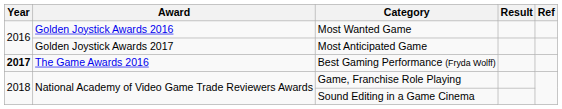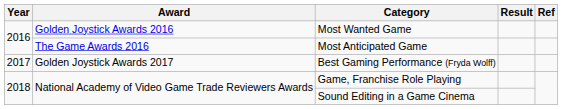Most Anticipated Game | Award: Golden Joystick Awards 2017 -> The Game Awards 2016
Best Gaming Performance (Fryda Wolff) | Year: bold -> normal
Best Gaming Performance (Fryda Wolff) | Award: The Game Awards 2016 -> Golden Joystick Awards 2017
